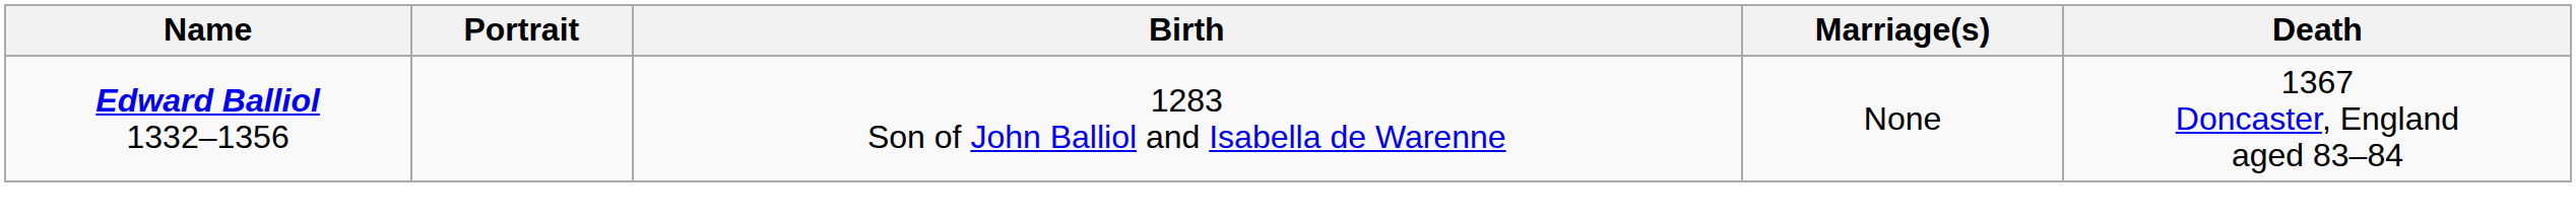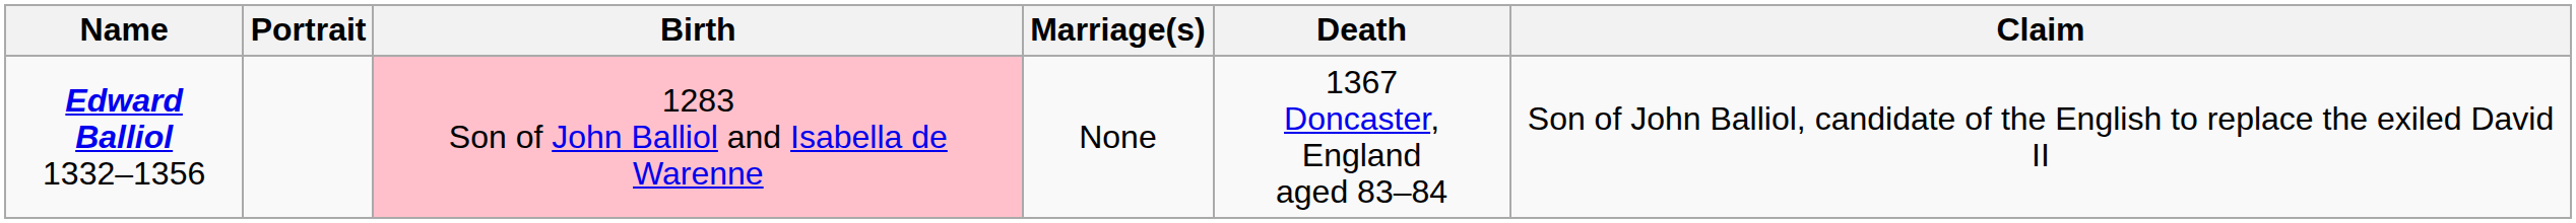+ column: Claim | Son of John Balliol, candidate of the English to replace the exiled David II
Edward Balliol 1332–1356 | Birth: no background -> pink background
